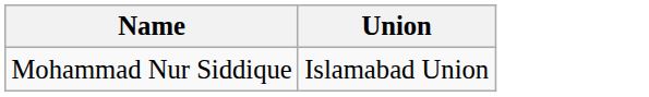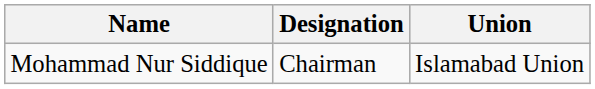+ column: Designation | Chairman
